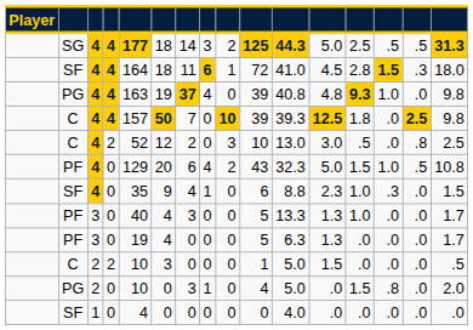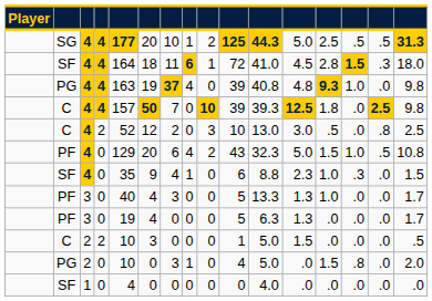SG | column 6: 18 -> 20
SG | column 7: 14 -> 10
SG | column 8: 3 -> 1
